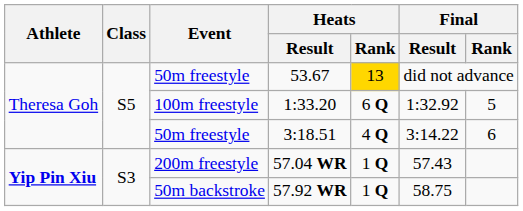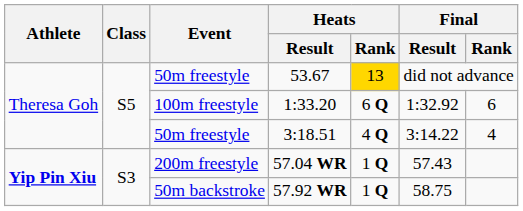1:33.20 | Final / Rank: 5 -> 6
3:18.51 | Final / Rank: 6 -> 4
